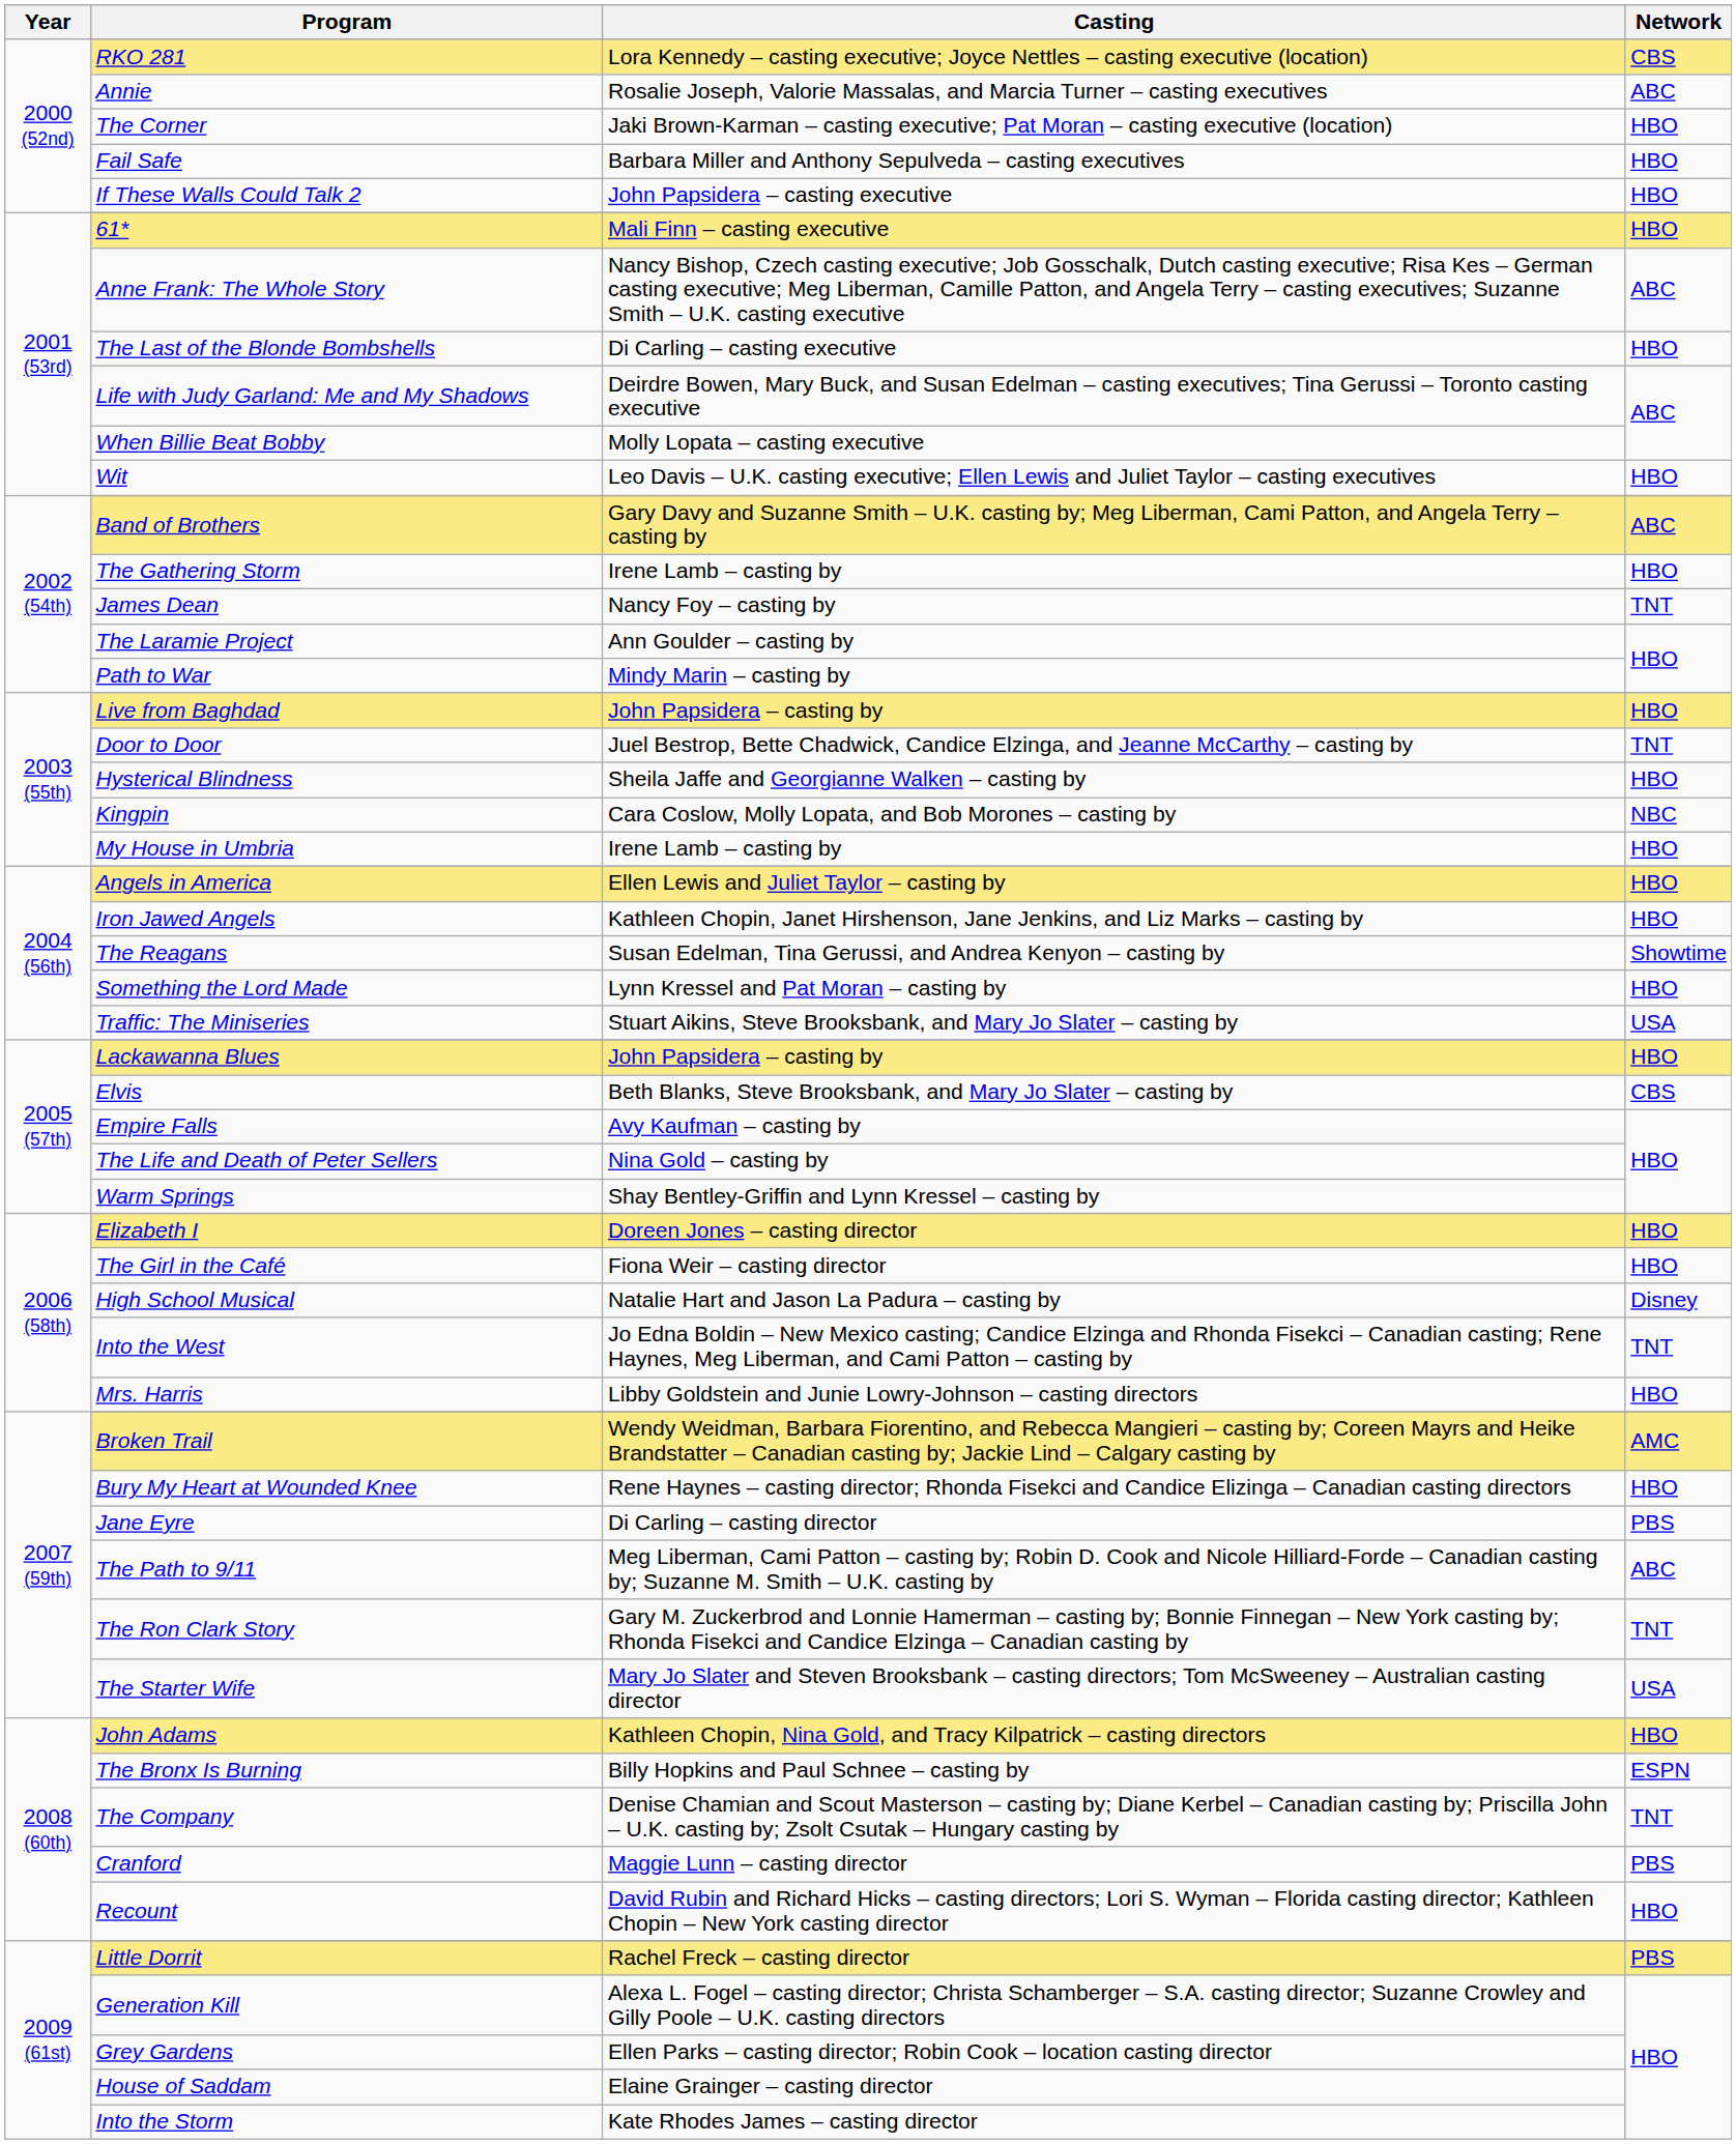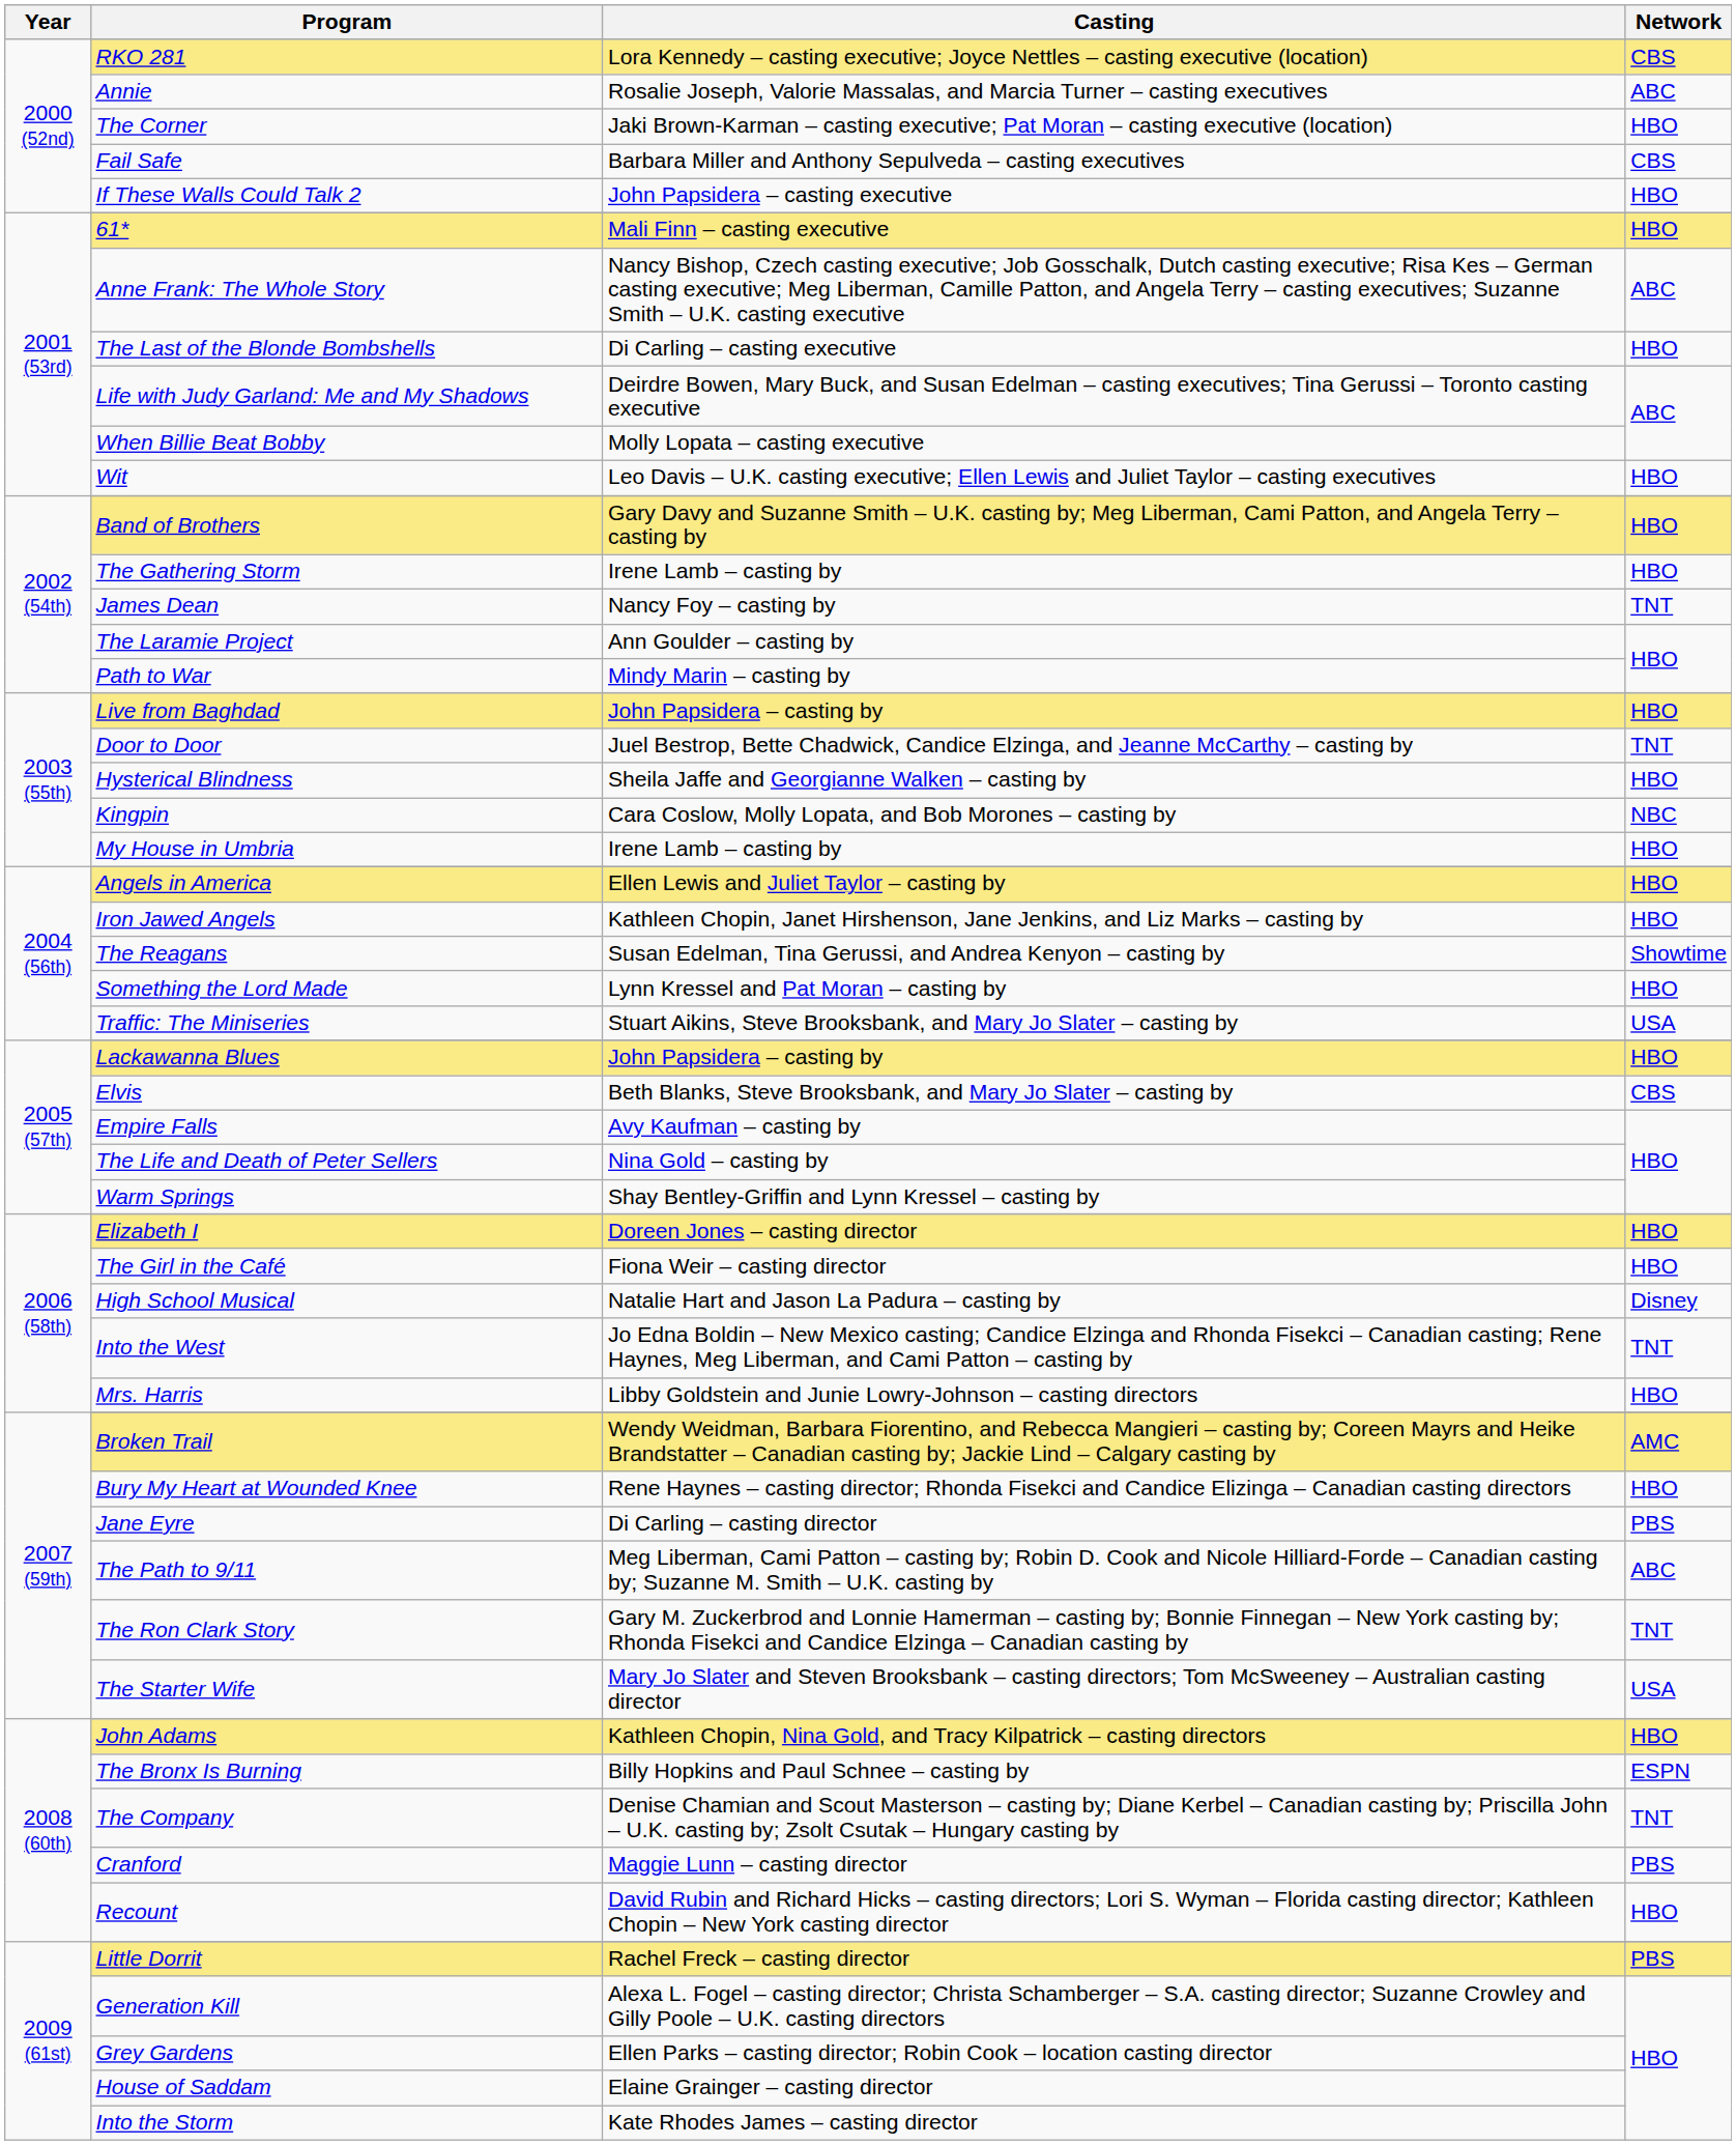Fail Safe | Network: HBO -> CBS
Band of Brothers | Network: ABC -> HBO
